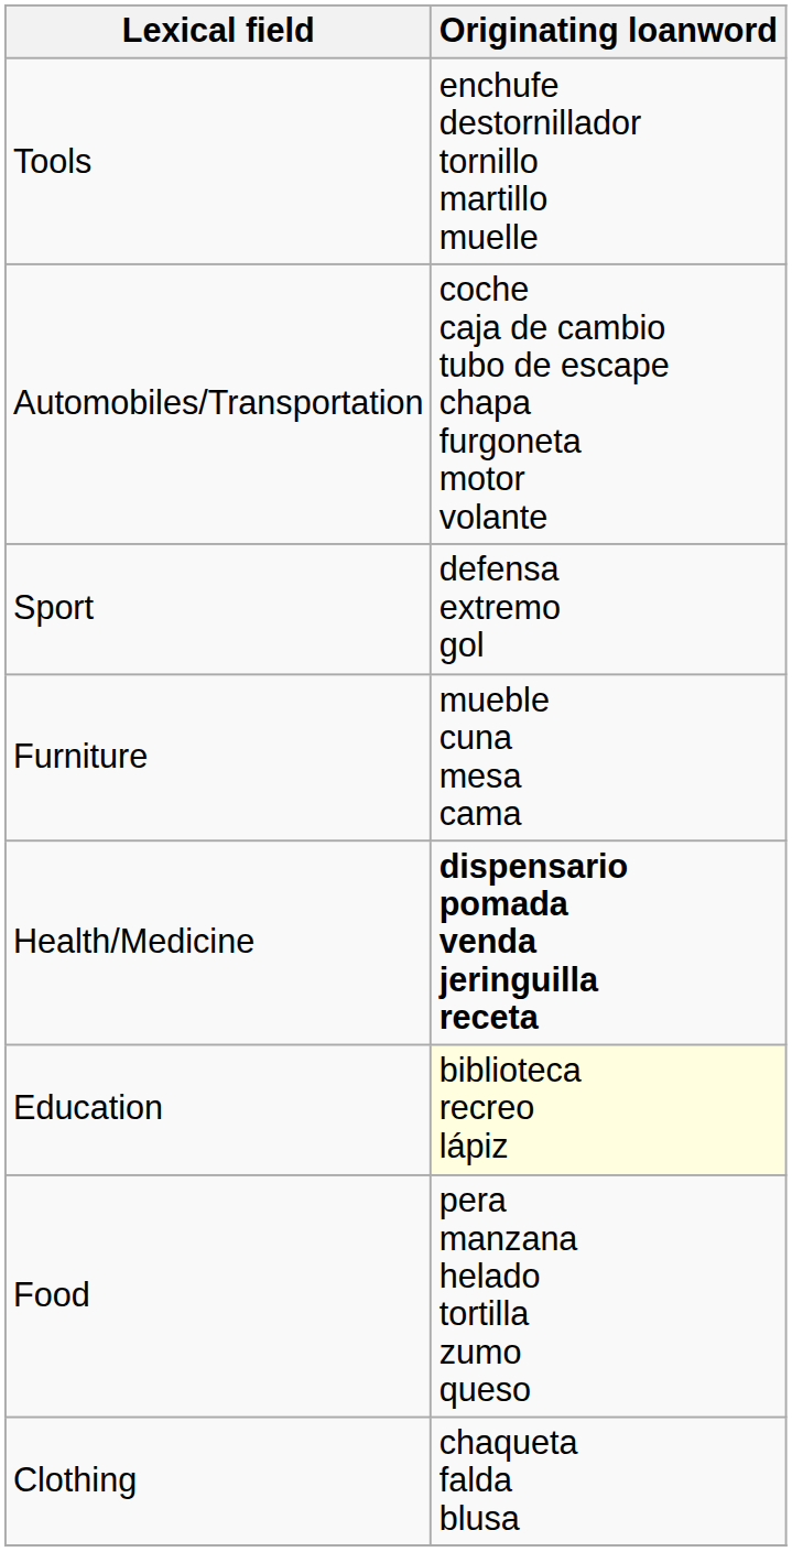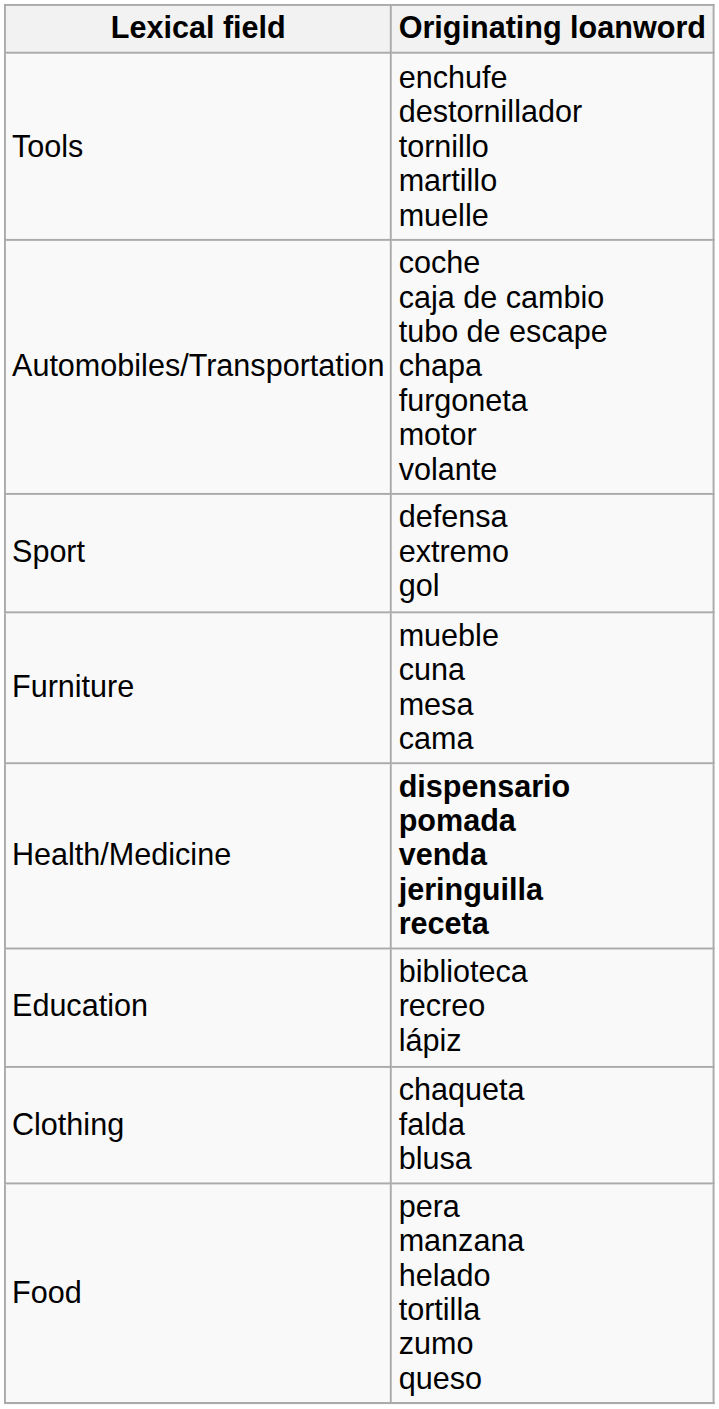Education | Originating loanword: lightyellow background -> no background
rows swapped: Food <-> Clothing
